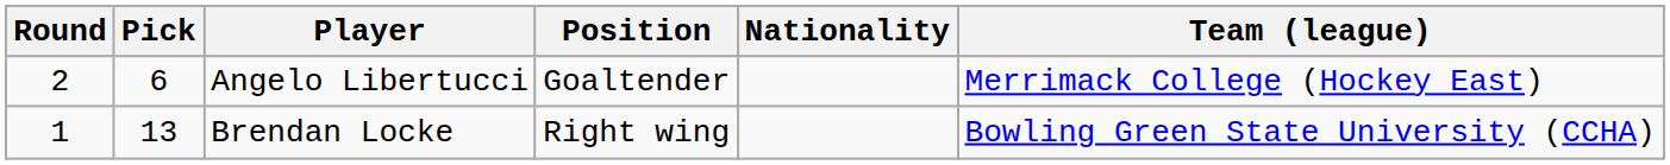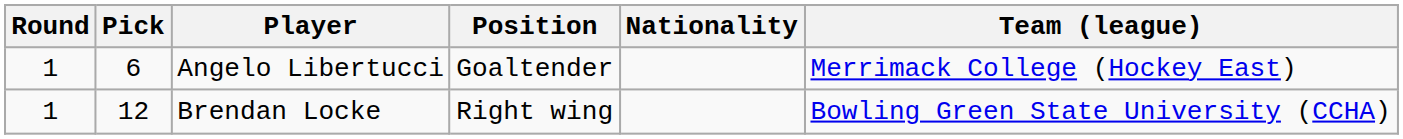Angelo Libertucci | Round: 2 -> 1
Brendan Locke | Pick: 13 -> 12
